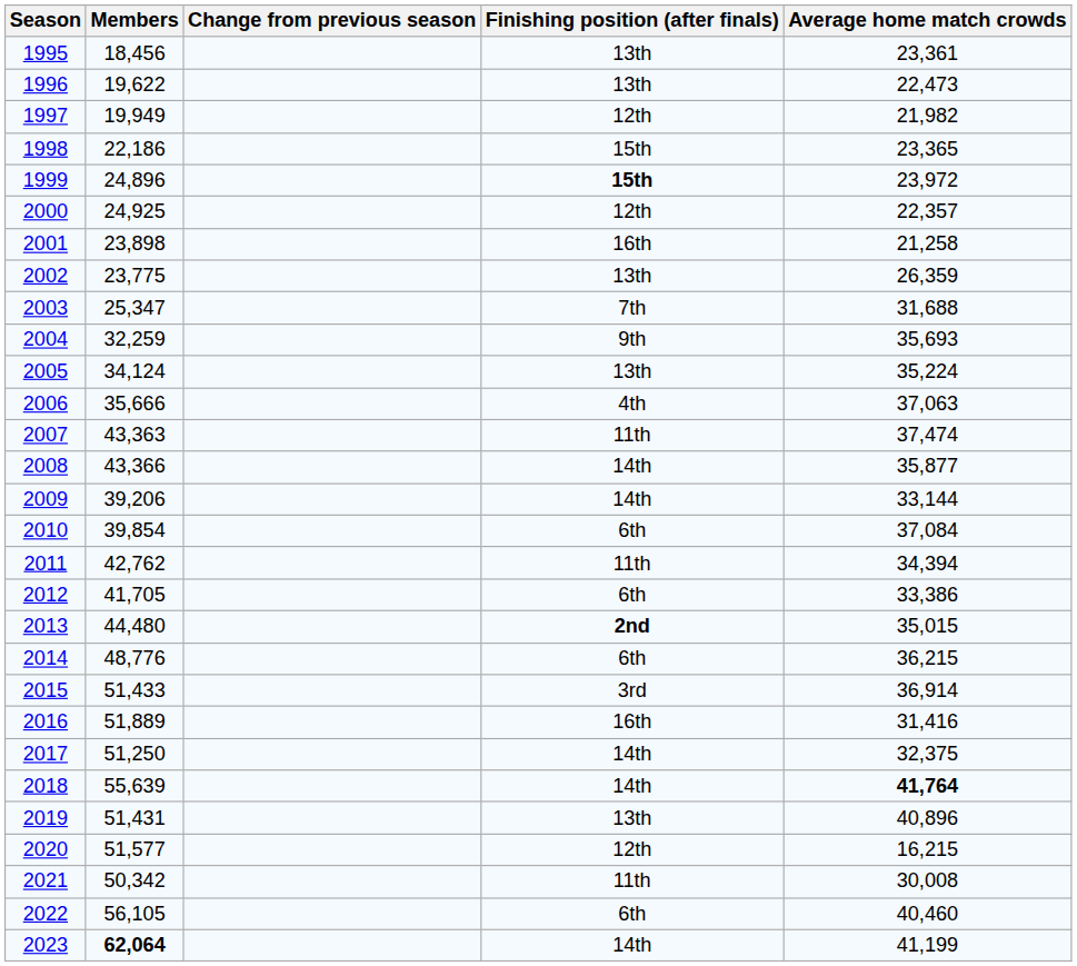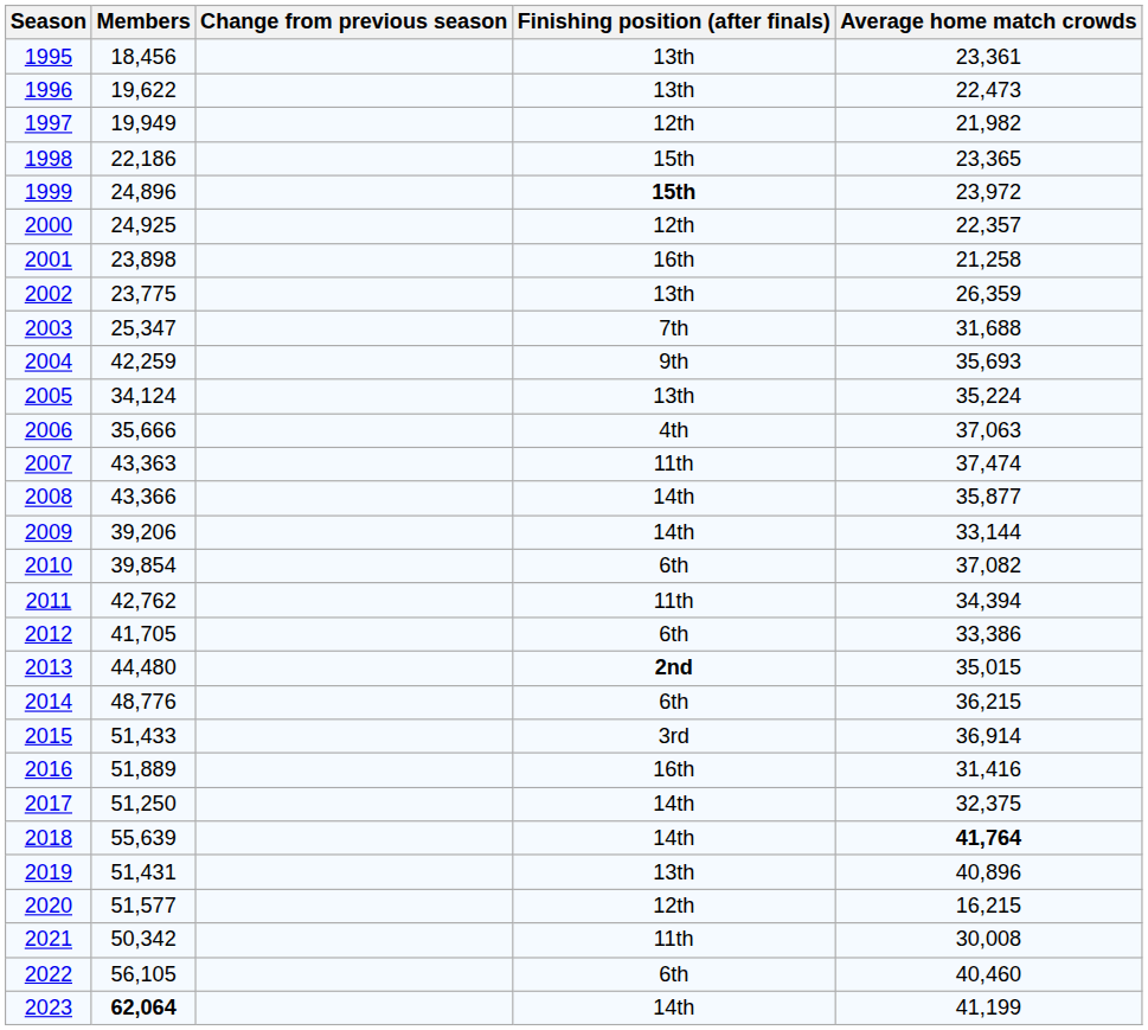2004 | Members: 32,259 -> 42,259
2010 | Average home match crowds: 37,084 -> 37,082
